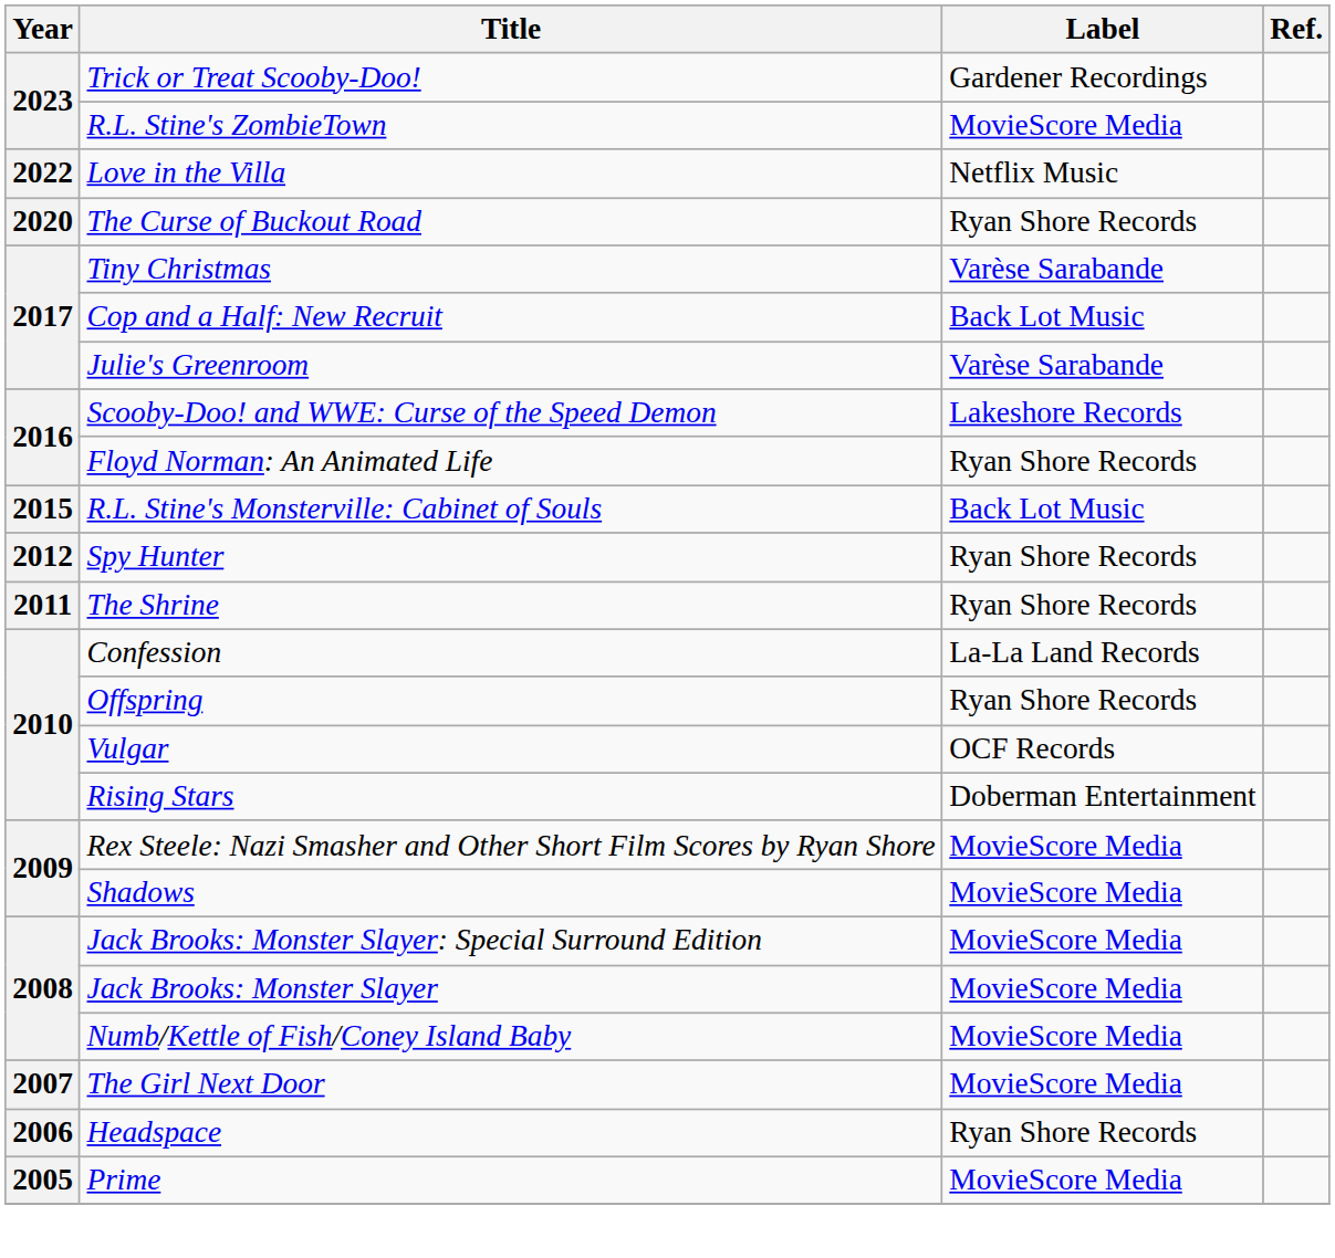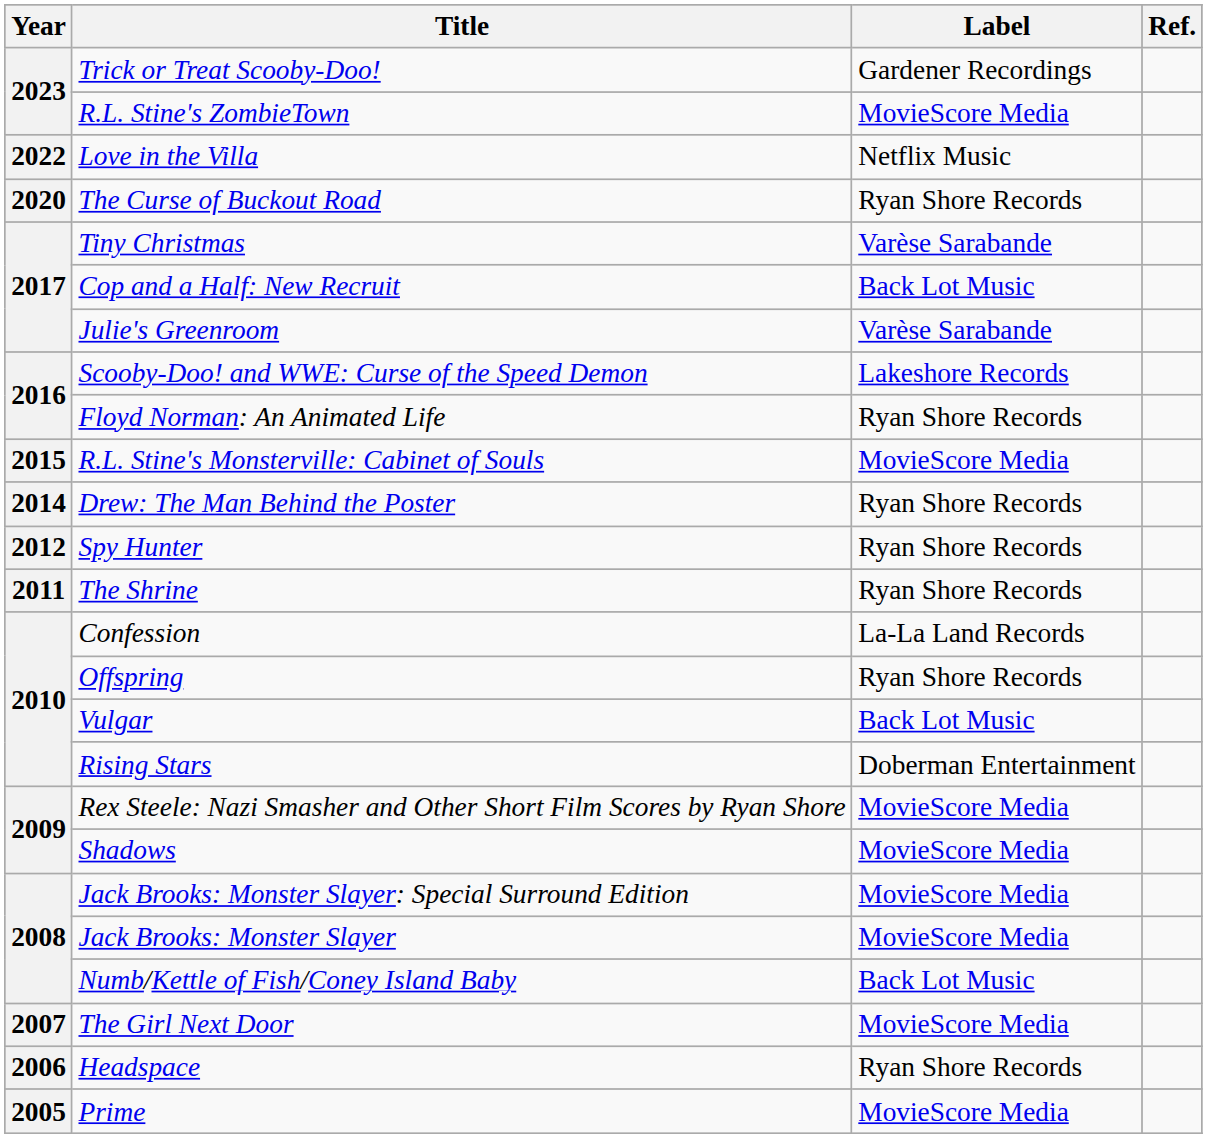R.L. Stine's Monsterville: Cabinet of Souls | Label: Back Lot Music -> MovieScore Media
+ row: 2014 | Drew: The Man Behind the Poster | Ryan Shore Records
Vulgar | Label: OCF Records -> Back Lot Music
Numb/Kettle of Fish/Coney Island Baby | Label: MovieScore Media -> Back Lot Music
